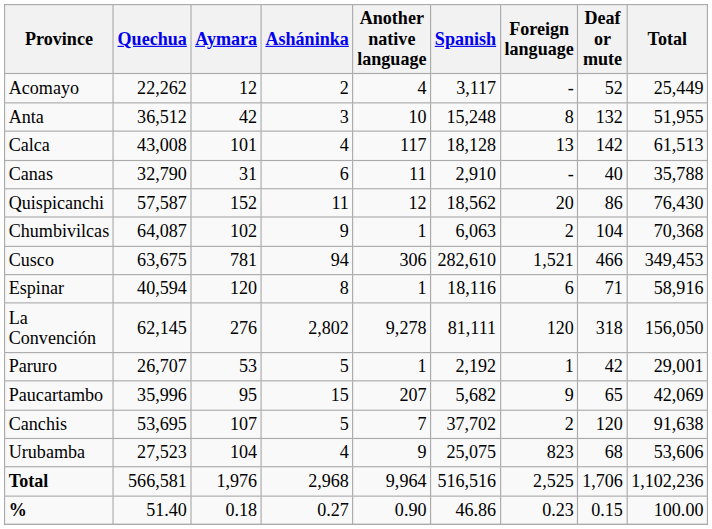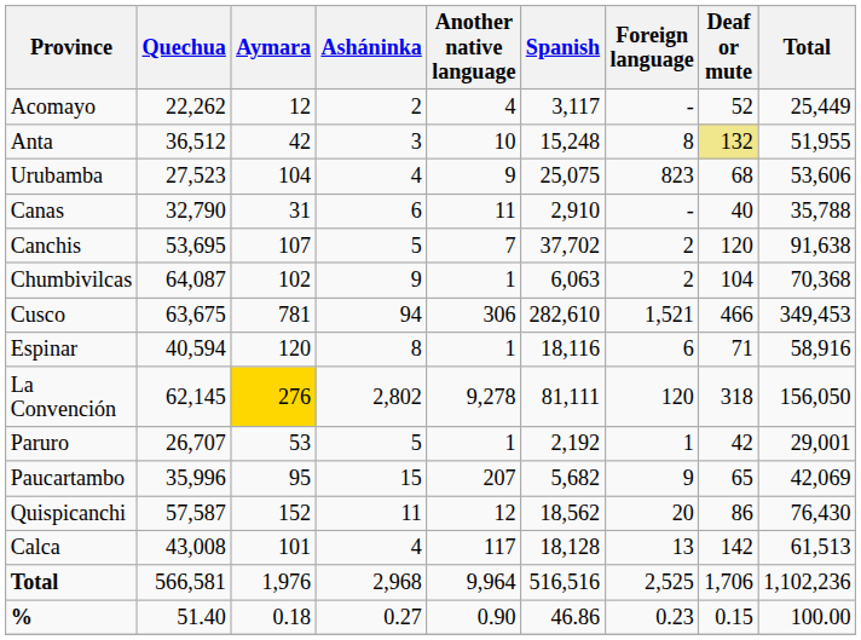Anta | Deaf or mute: no background -> khaki background
rows swapped: Calca <-> Urubamba
rows swapped: Canchis <-> Quispicanchi
La Convención | Aymara: no background -> gold background
